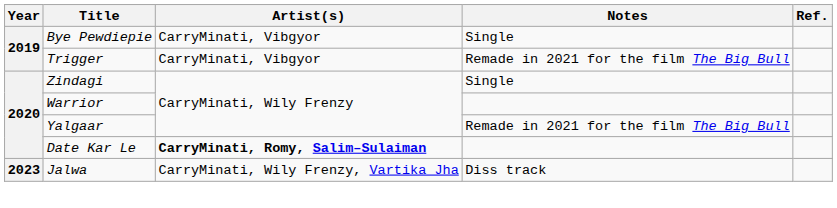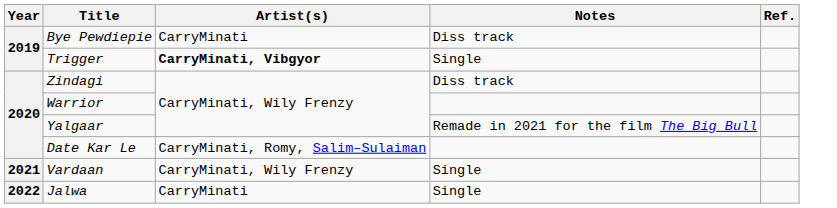Bye Pewdiepie | Artist(s): CarryMinati, Vibgyor -> CarryMinati
Bye Pewdiepie | Notes: Single -> Diss track
Trigger | Artist(s): normal -> bold
Trigger | Notes: Remade in 2021 for the film The Big Bull -> Single
Zindagi | Notes: Single -> Diss track
Date Kar Le | Artist(s): bold -> normal
+ row: 2021 | Vardaan | CarryMinati, Wily Frenzy | Single
Jalwa | Year: 2023 -> 2022
Jalwa | Artist(s): CarryMinati, Wily Frenzy, Vartika Jha -> CarryMinati
Jalwa | Notes: Diss track -> Single
